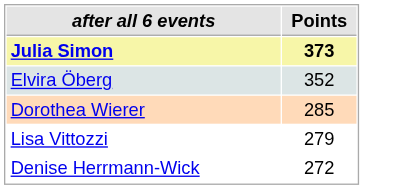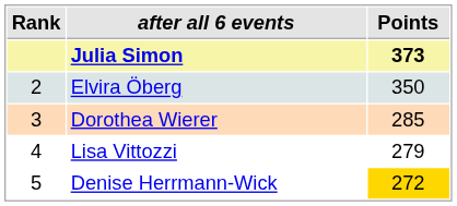+ column: Rank | 2 | 3 | 4 | 5
Elvira Öberg | Points: 352 -> 350
Denise Herrmann-Wick | Points: no background -> gold background
